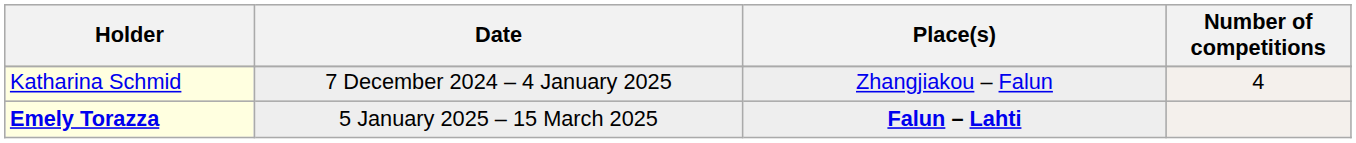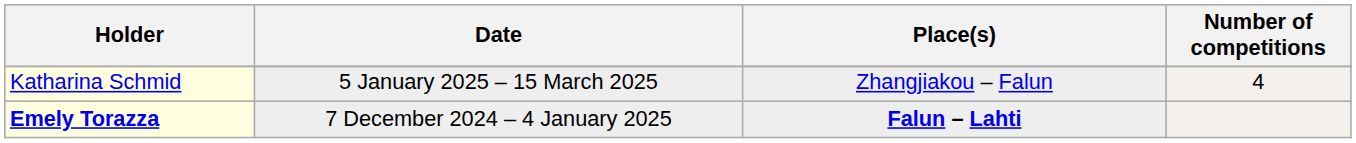Katharina Schmid | Date: 7 December 2024 – 4 January 2025 -> 5 January 2025 – 15 March 2025
Emely Torazza | Date: 5 January 2025 – 15 March 2025 -> 7 December 2024 – 4 January 2025
